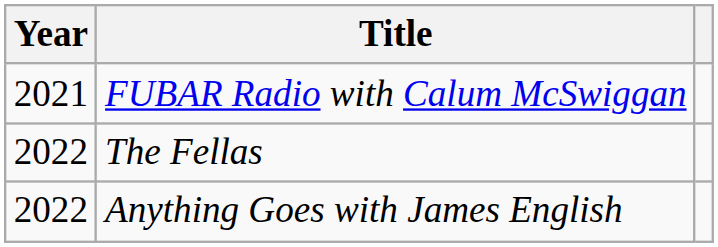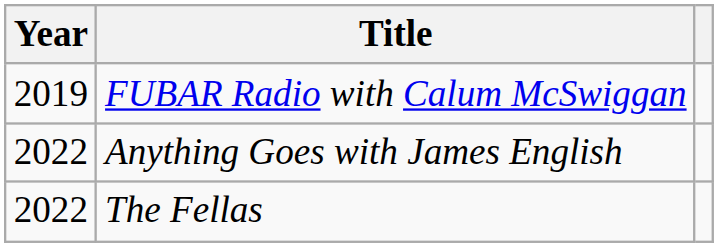FUBAR Radio with Calum McSwiggan | Year: 2021 -> 2019
rows swapped: The Fellas <-> Anything Goes with James English
